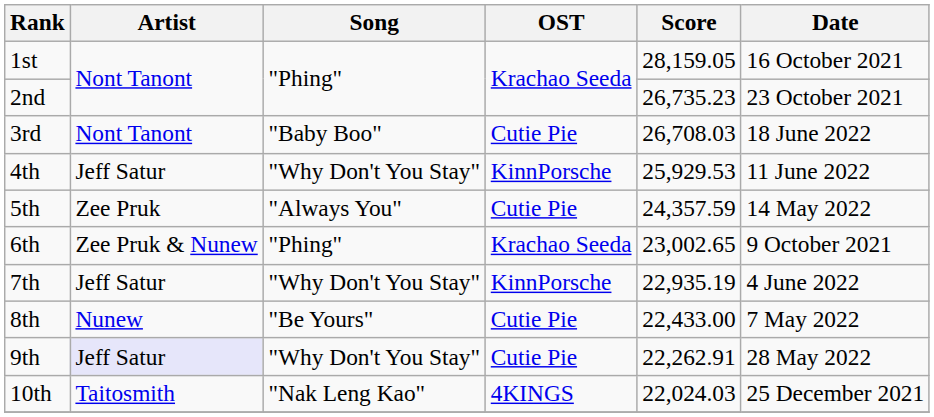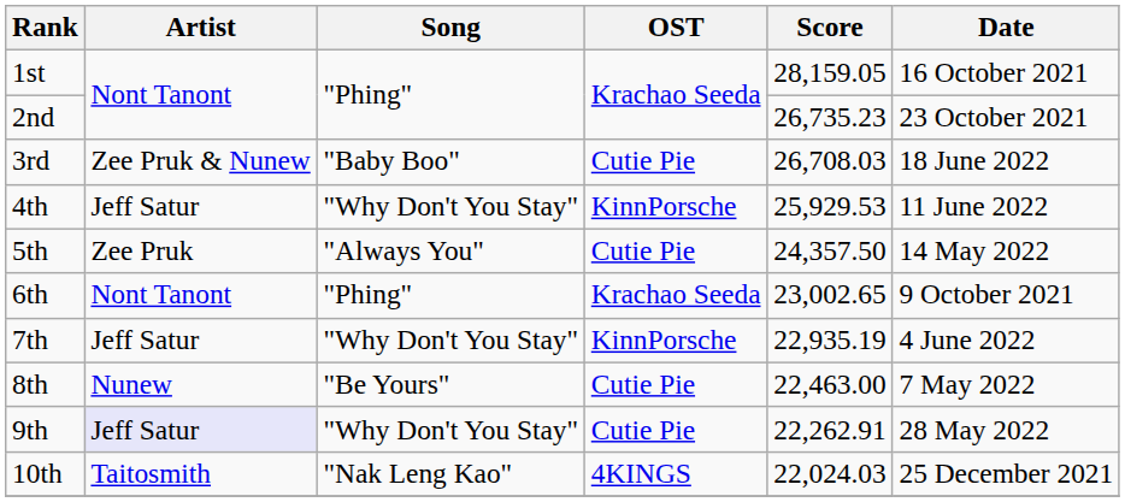3rd | Artist: Nont Tanont -> Zee Pruk & Nunew
5th | Score: 24,357.59 -> 24,357.50
6th | Artist: Zee Pruk & Nunew -> Nont Tanont
8th | Score: 22,433.00 -> 22,463.00
